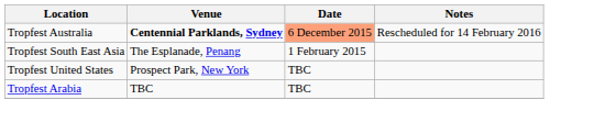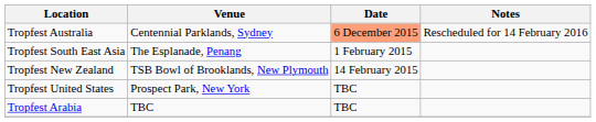Tropfest Australia | Venue: bold -> normal
+ row: Tropfest New Zealand | TSB Bowl of Brooklands, New Plymouth | 14 February 2015
